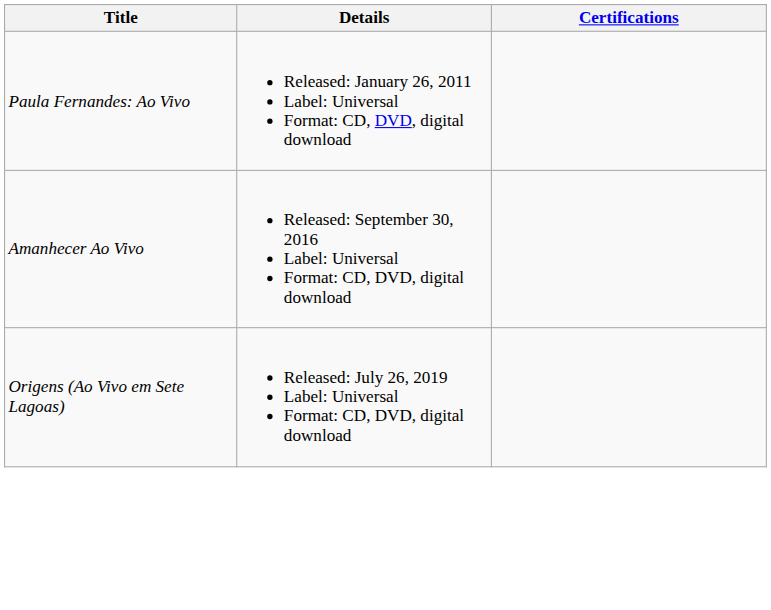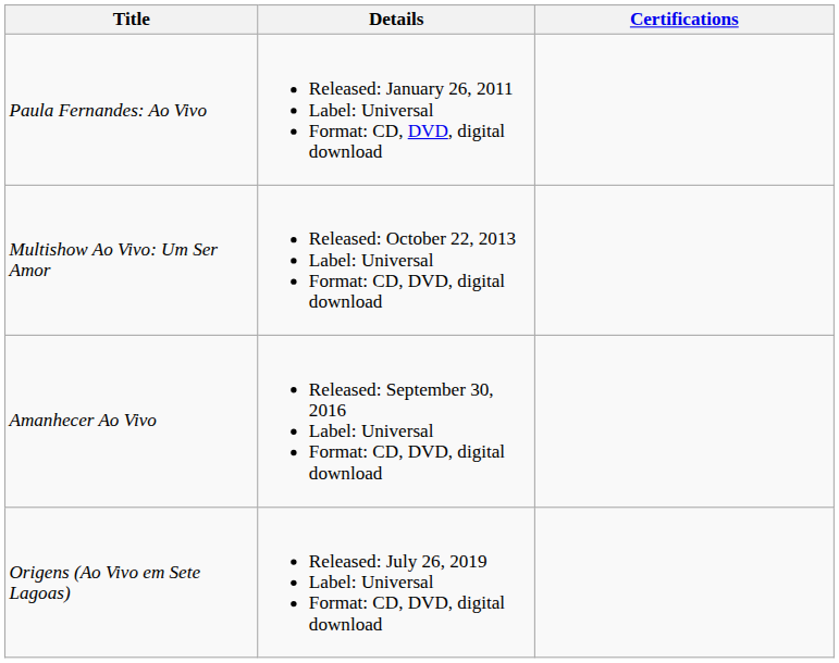+ row: Multishow Ao Vivo: Um Ser Amor | Released: October 22, 2013 Label: Universal Format: CD, DVD, digital download
